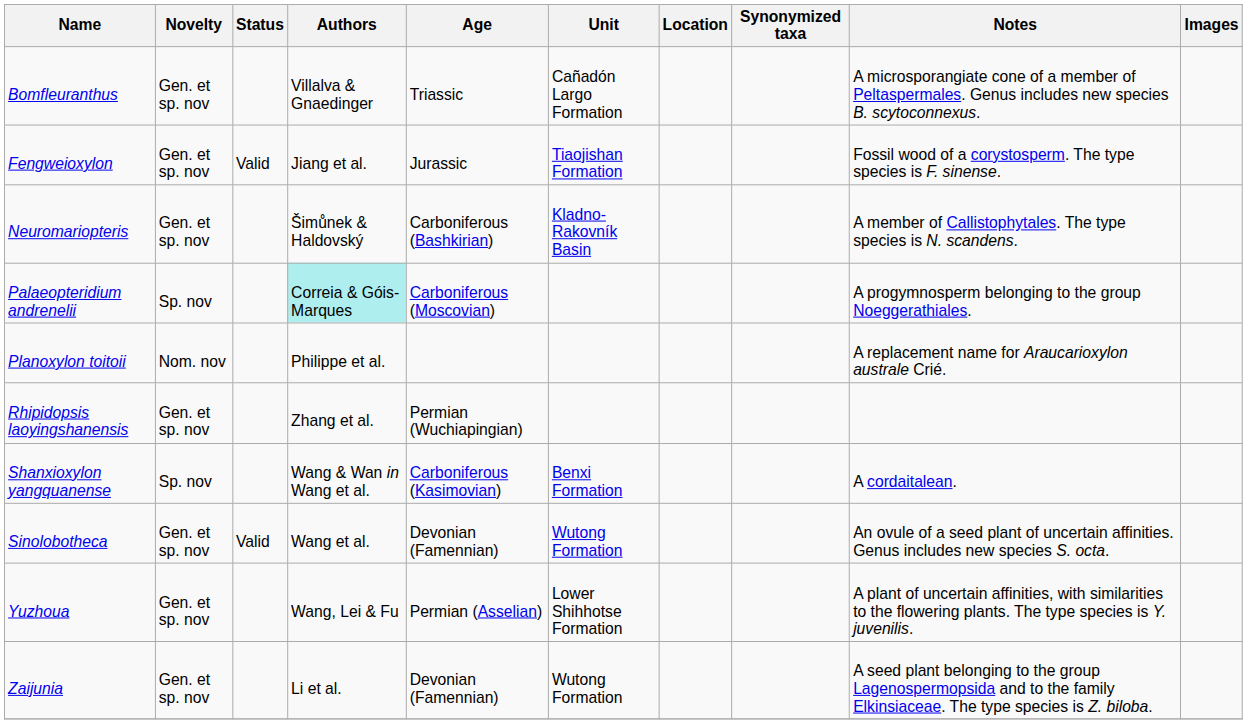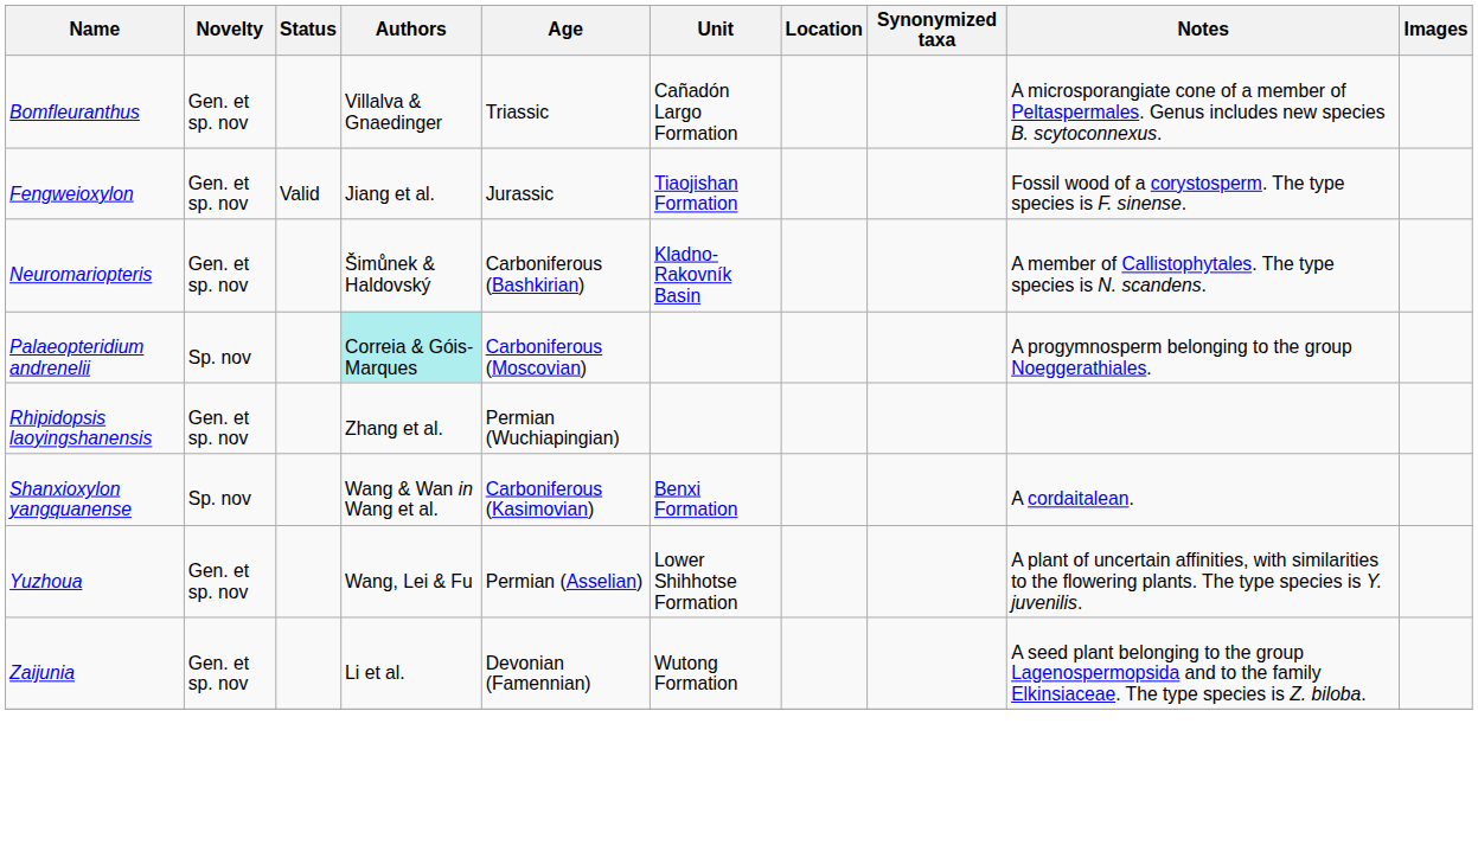- row: Planoxylon toitoii | Nom. nov | Philippe et al. | A replacement name for Araucarioxylon australe Crié.
- row: Sinolobotheca | Gen. et sp. nov | Valid | Wang et al. | Devonian (Famennian) | Wutong Formation | An ovule of a seed plant of uncertain affinities. Genus includes new species S. octa.
